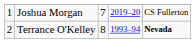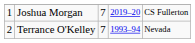Terrance O'Kelley | column 3: 8 -> 7
Terrance O'Kelley | column 5: bold -> normal
